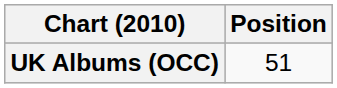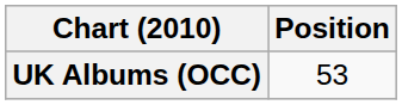UK Albums (OCC) | Position: 51 -> 53
